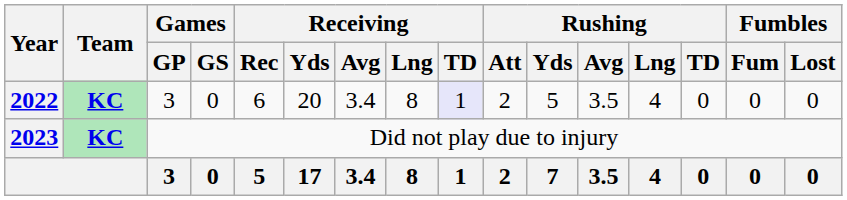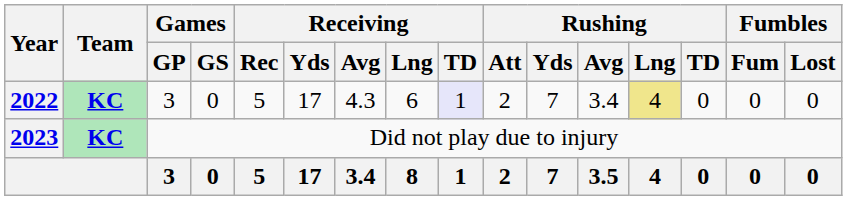2022 | Receiving / Rec: 6 -> 5
2022 | Receiving / Yds: 20 -> 17
2022 | Receiving / Avg: 3.4 -> 4.3
2022 | Receiving / Lng: 8 -> 6
2022 | Rushing / Yds: 5 -> 7
2022 | Rushing / Avg: 3.5 -> 3.4
2022 | Rushing / Lng: no background -> khaki background
